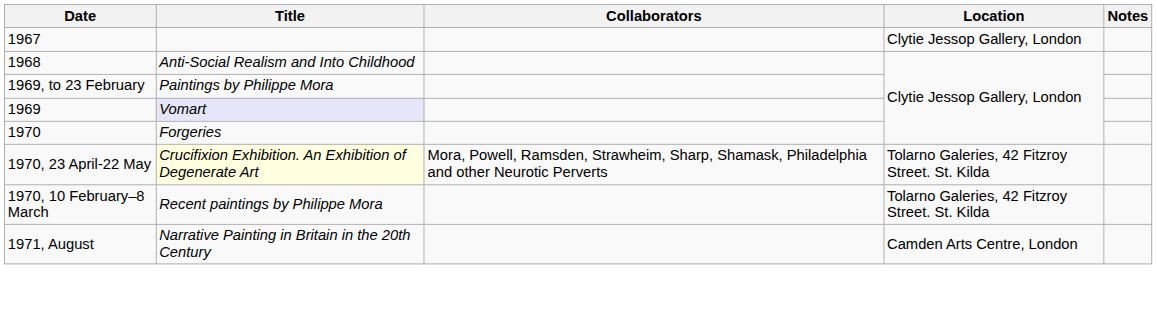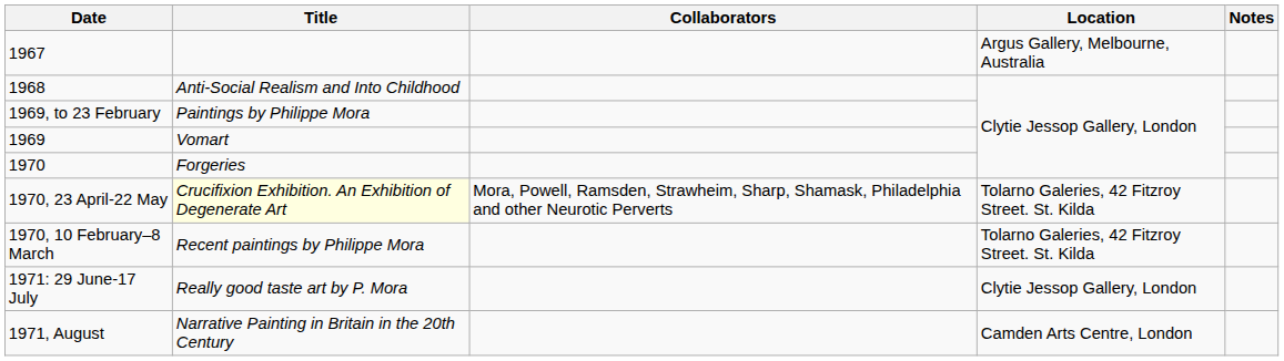1967 | Location: Clytie Jessop Gallery, London -> Argus Gallery, Melbourne, Australia
1969 | Title: lavender background -> no background
+ row: 1971: 29 June-17 July | Really good taste art by P. Mora | Clytie Jessop Gallery, London
